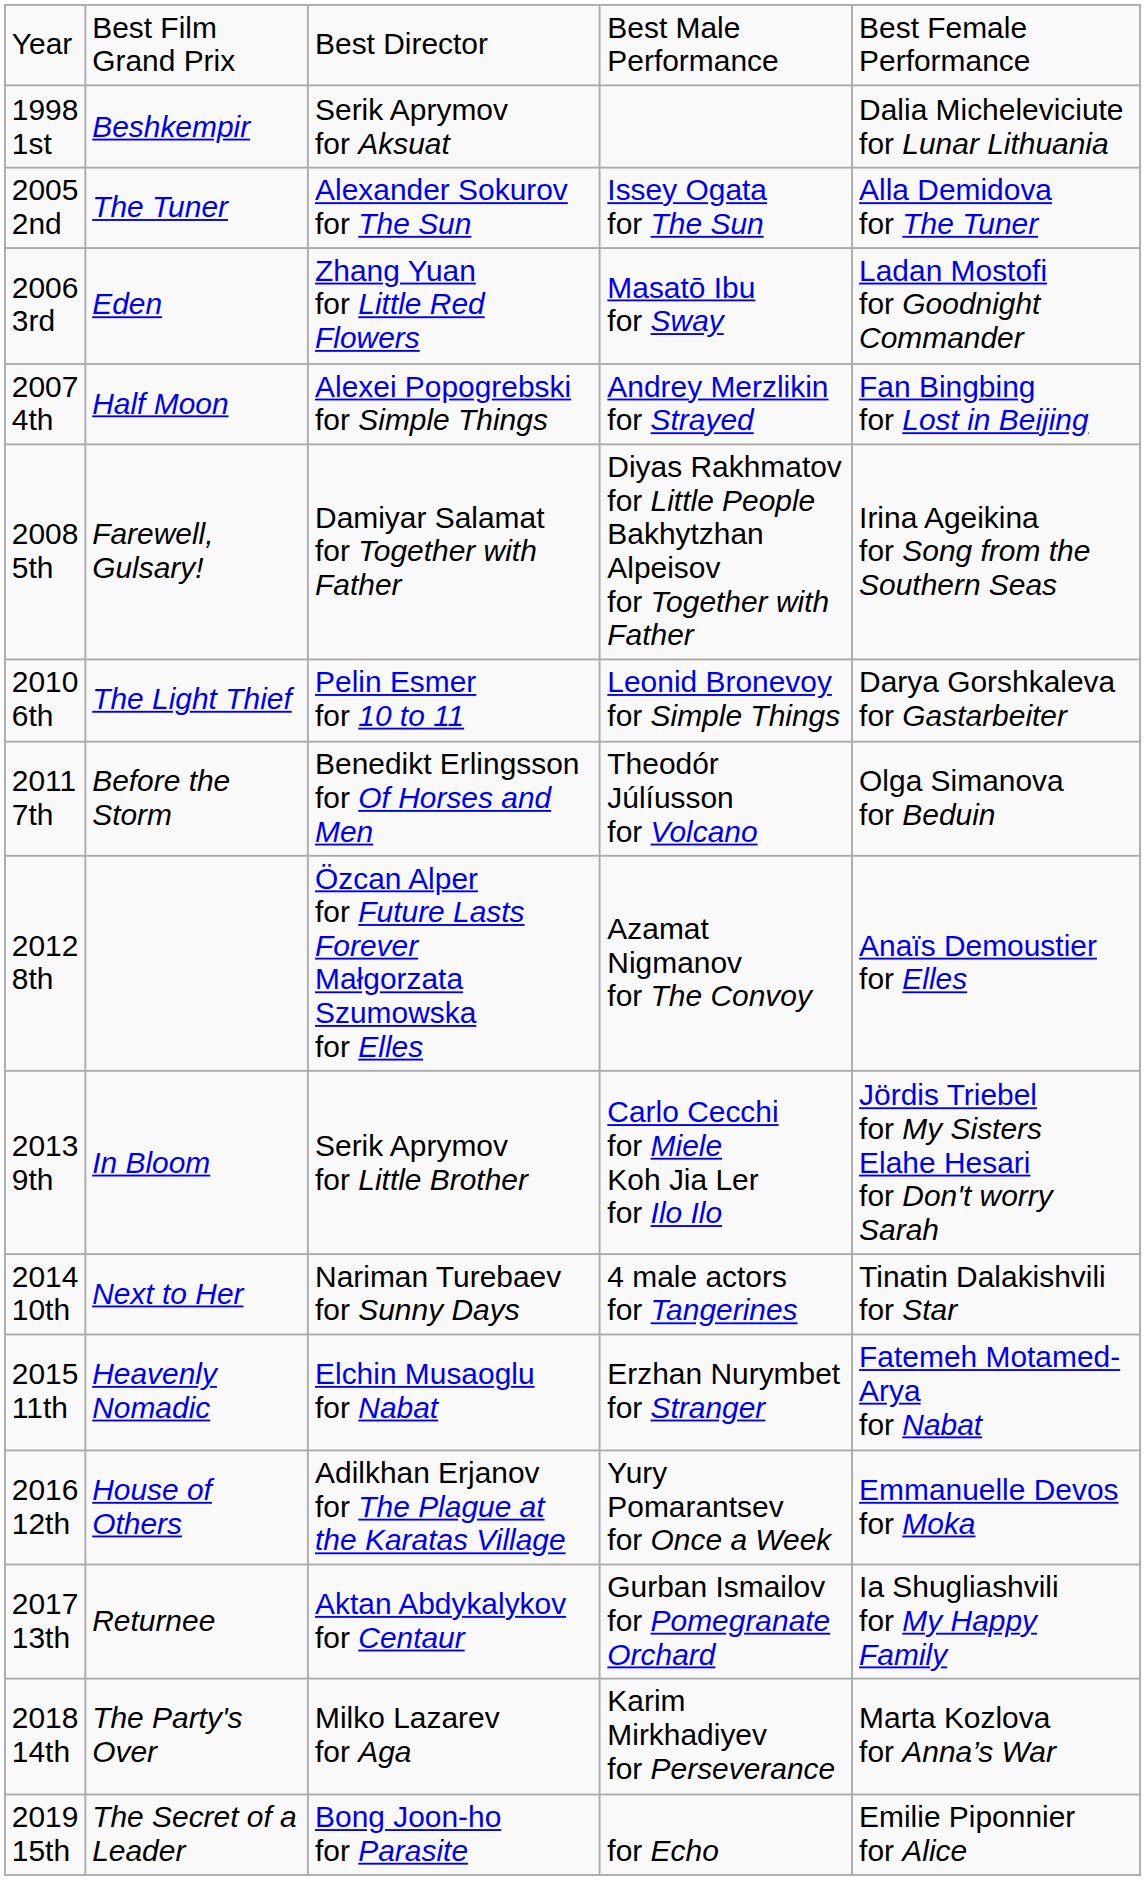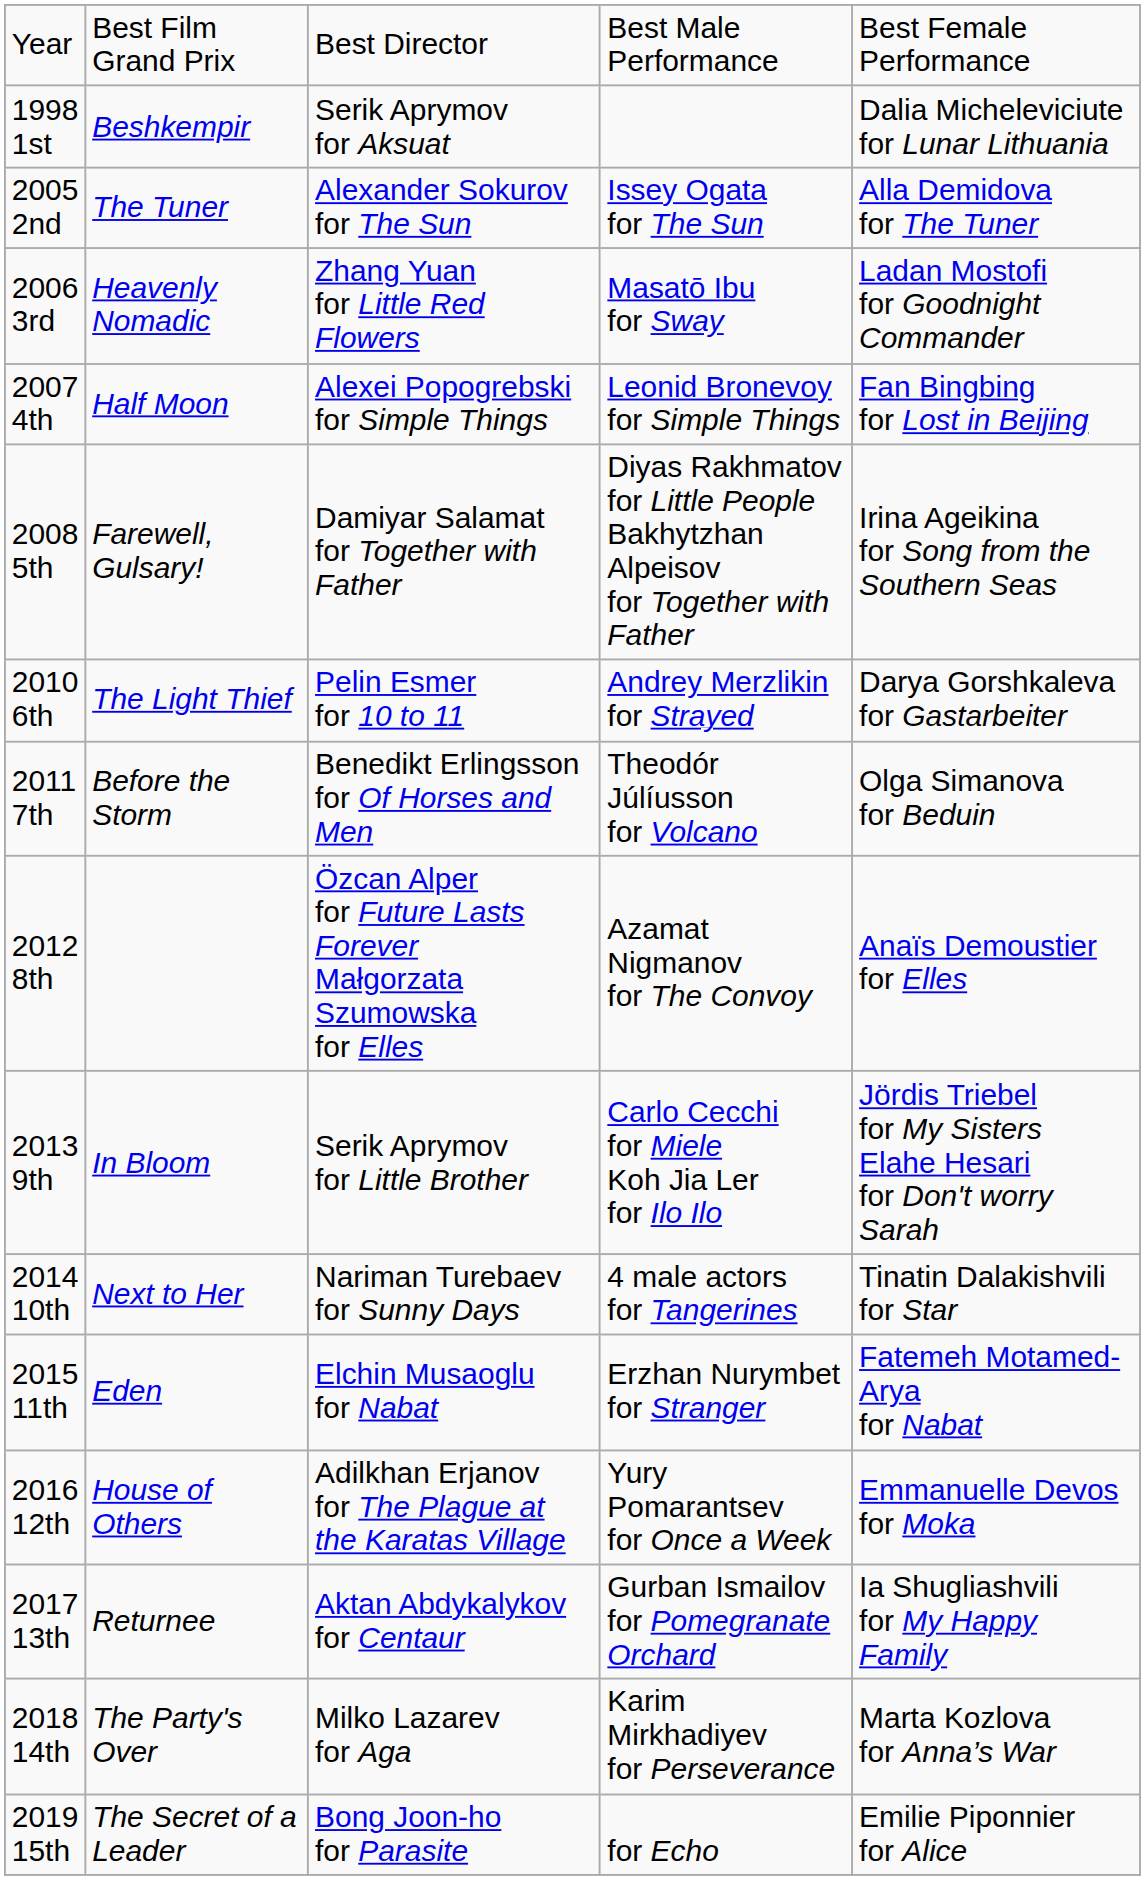2006 3rd | column 2: Eden -> Heavenly Nomadic
2007 4th | column 4: Andrey Merzlikin for Strayed -> Leonid Bronevoy for Simple Things
2010 6th | column 4: Leonid Bronevoy for Simple Things -> Andrey Merzlikin for Strayed
2015 11th | column 2: Heavenly Nomadic -> Eden
